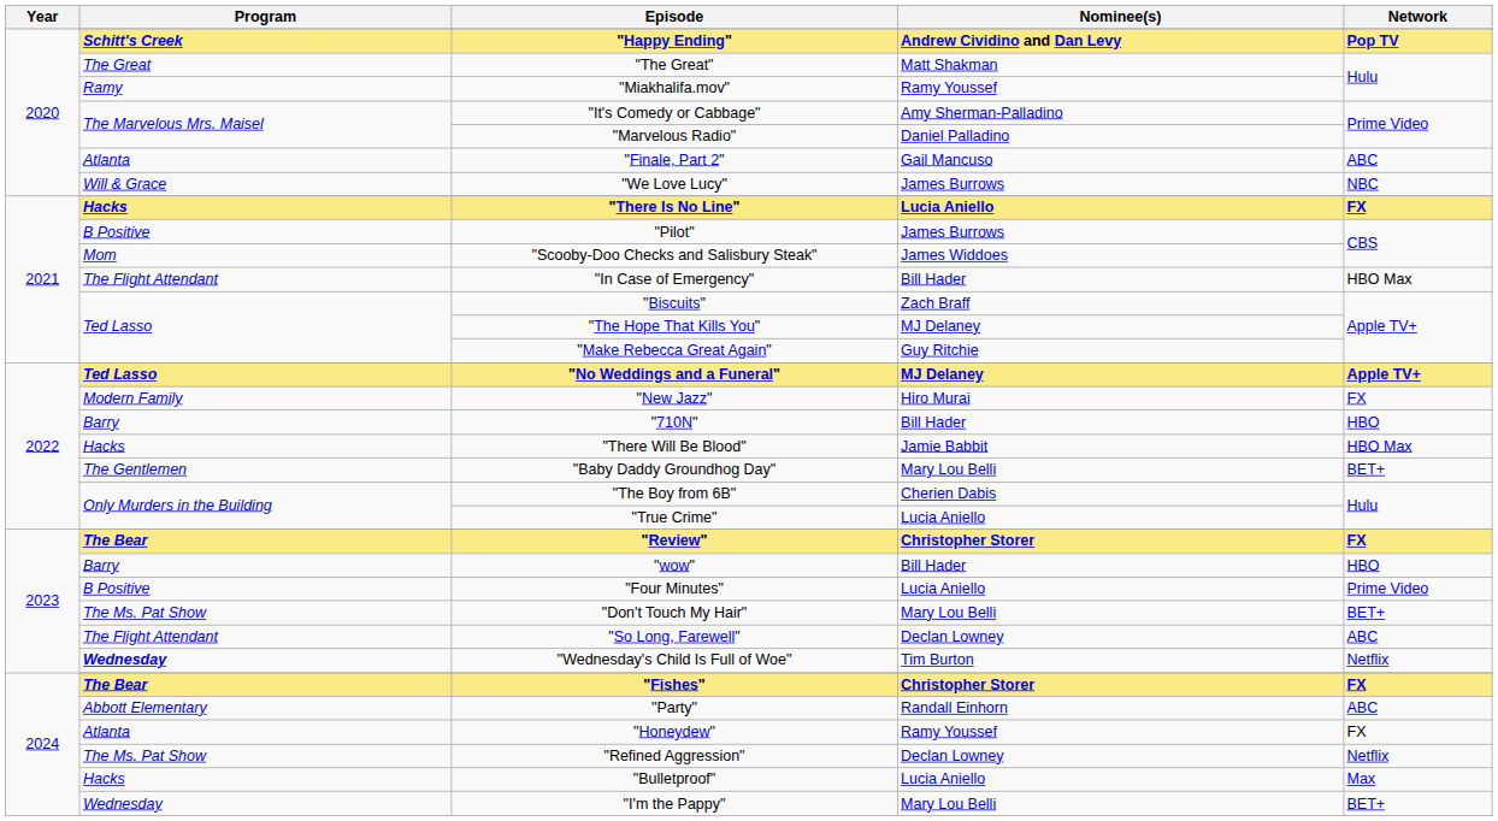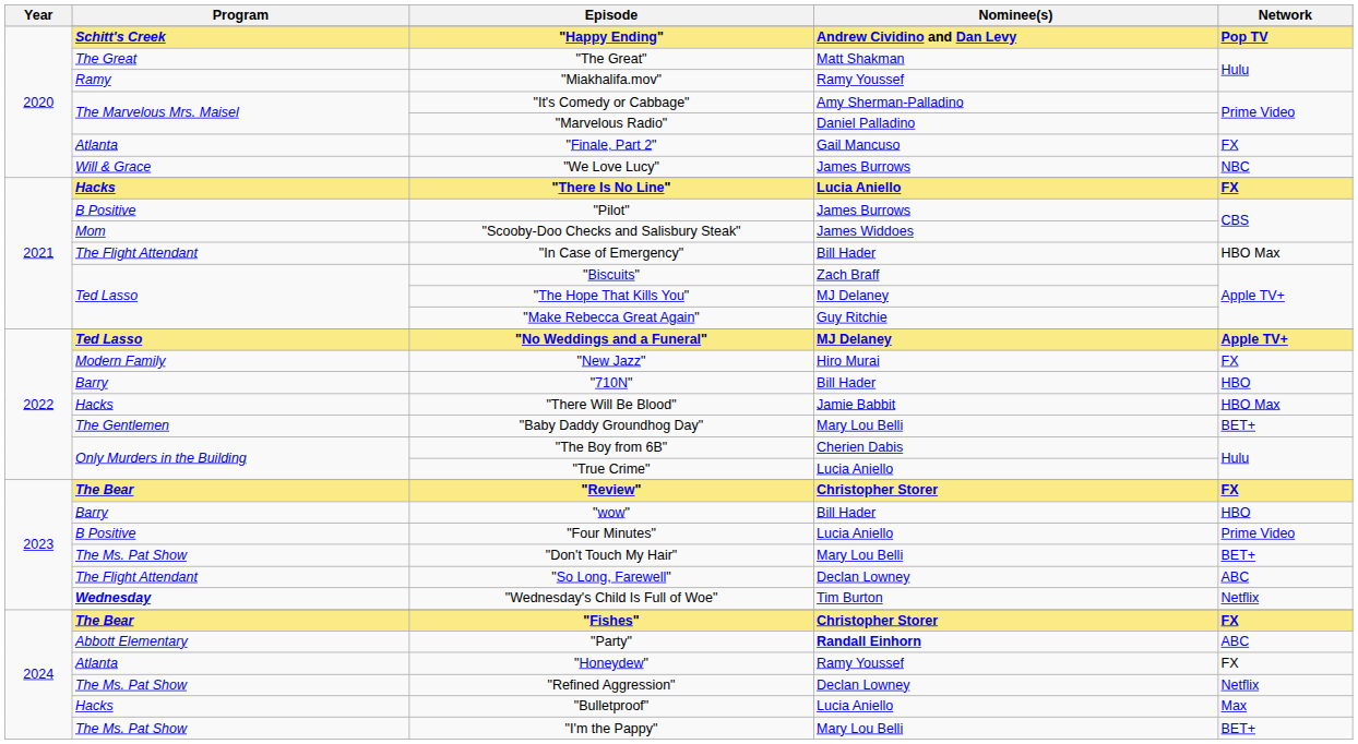"Finale, Part 2" | Network: ABC -> FX
"Party" | Nominee(s): normal -> bold
"I'm the Pappy" | Program: Wednesday -> The Ms. Pat Show
